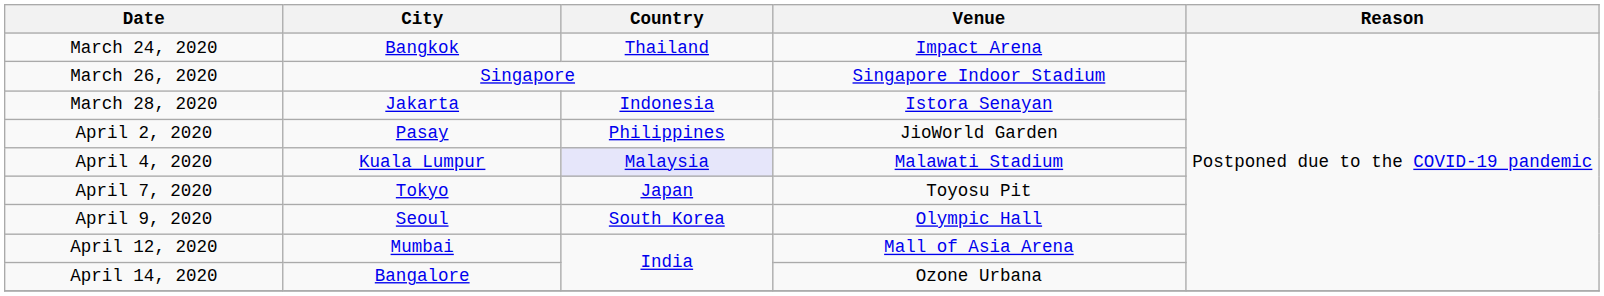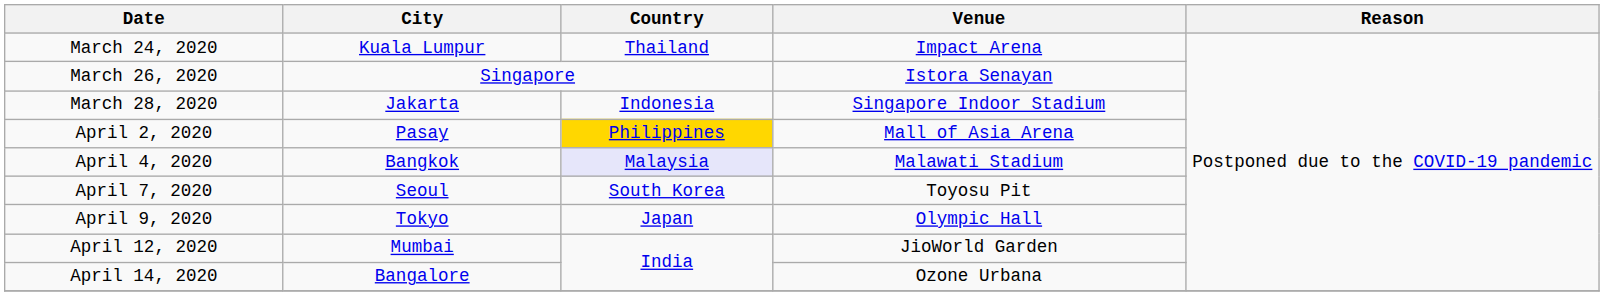March 24, 2020 | City: Bangkok -> Kuala Lumpur
March 26, 2020 | Venue: Singapore Indoor Stadium -> Istora Senayan
March 28, 2020 | Venue: Istora Senayan -> Singapore Indoor Stadium
April 2, 2020 | Country: no background -> gold background
April 2, 2020 | Venue: JioWorld Garden -> Mall of Asia Arena
April 4, 2020 | City: Kuala Lumpur -> Bangkok
April 7, 2020 | City: Tokyo -> Seoul
April 7, 2020 | Country: Japan -> South Korea
April 9, 2020 | City: Seoul -> Tokyo
April 9, 2020 | Country: South Korea -> Japan
April 12, 2020 | Venue: Mall of Asia Arena -> JioWorld Garden
